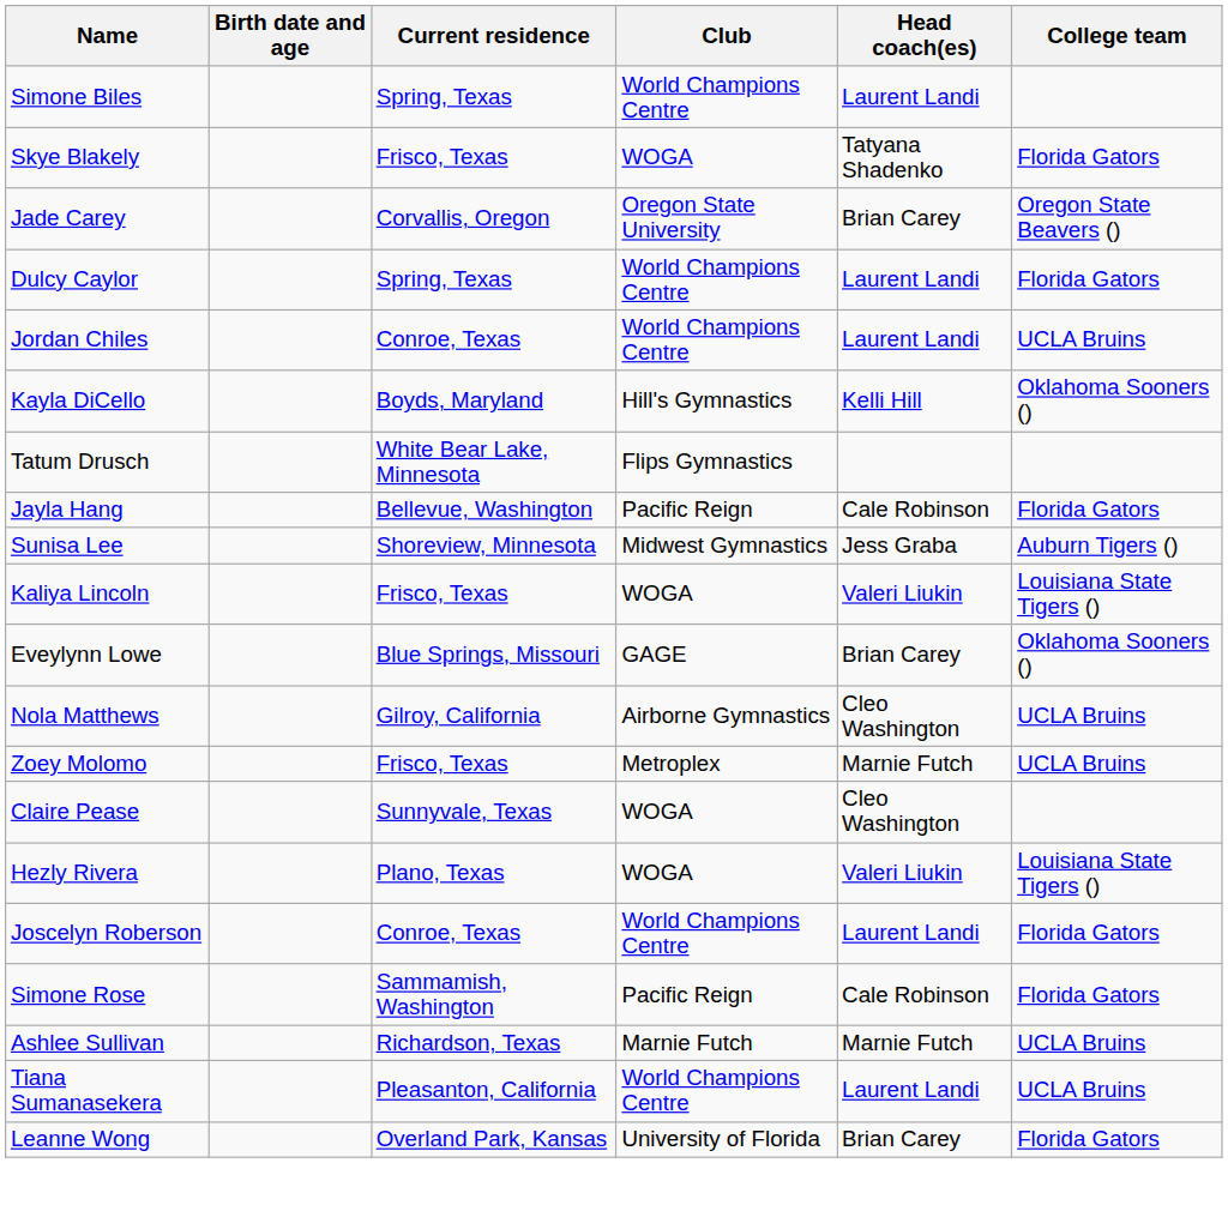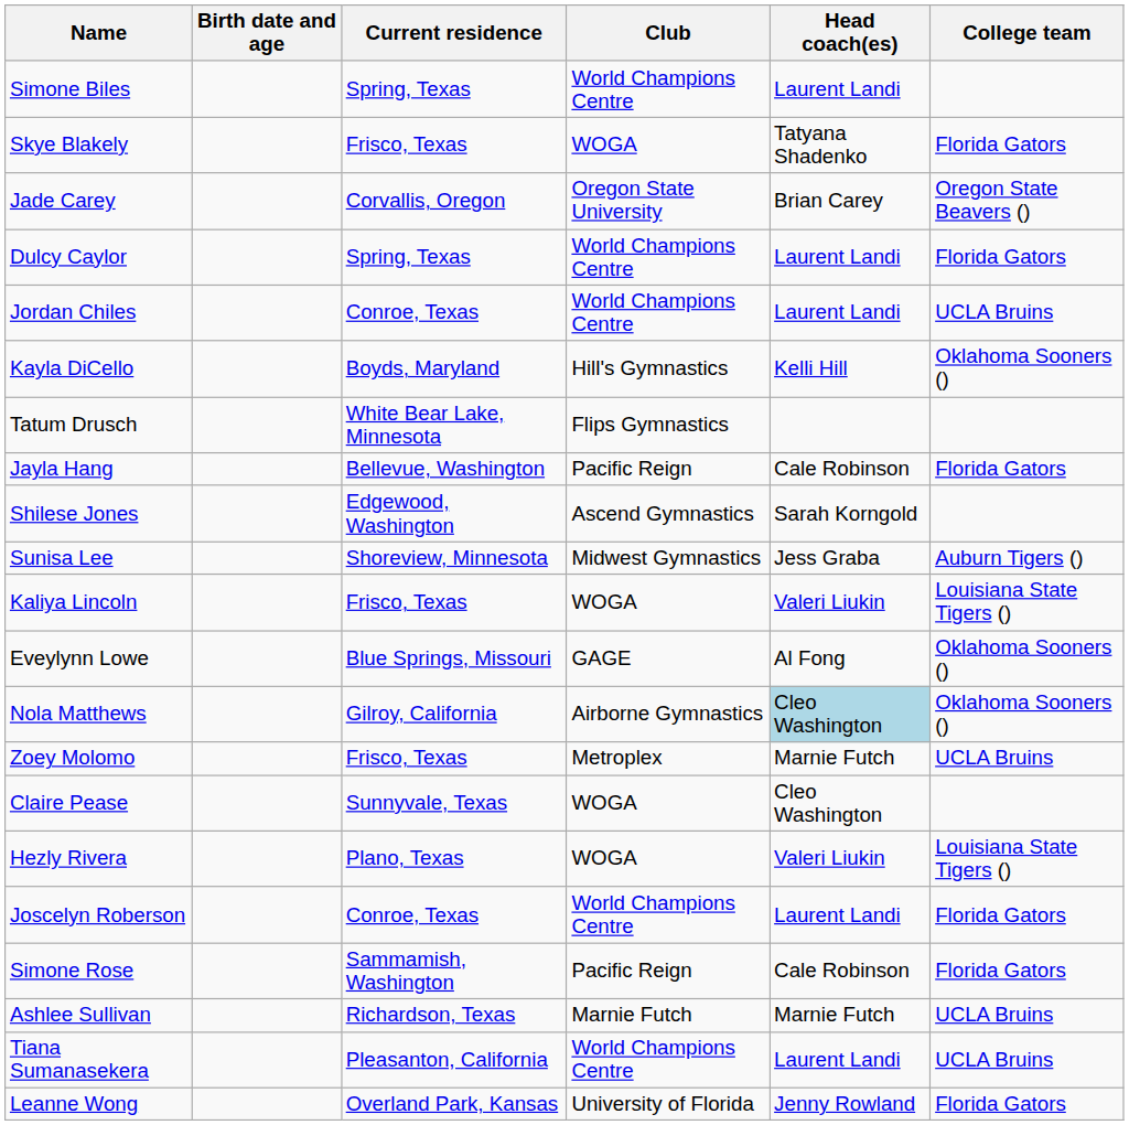+ row: Shilese Jones | Edgewood, Washington | Ascend Gymnastics | Sarah Korngold
Eveylynn Lowe | Head coach(es): Brian Carey -> Al Fong
Nola Matthews | Head coach(es): no background -> lightblue background
Nola Matthews | College team: UCLA Bruins -> Oklahoma Sooners ()
Leanne Wong | Head coach(es): Brian Carey -> Jenny Rowland
